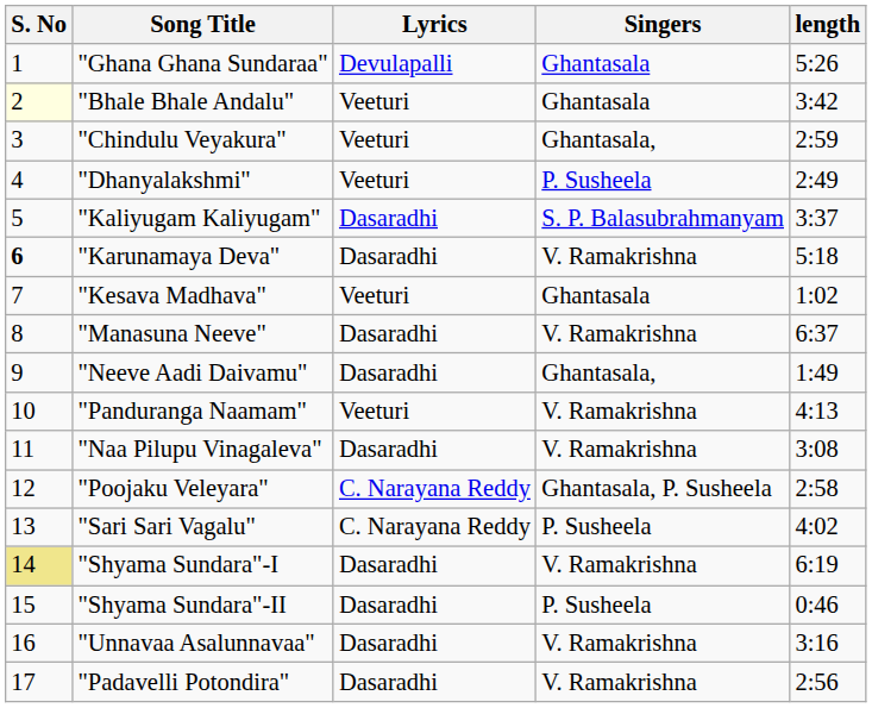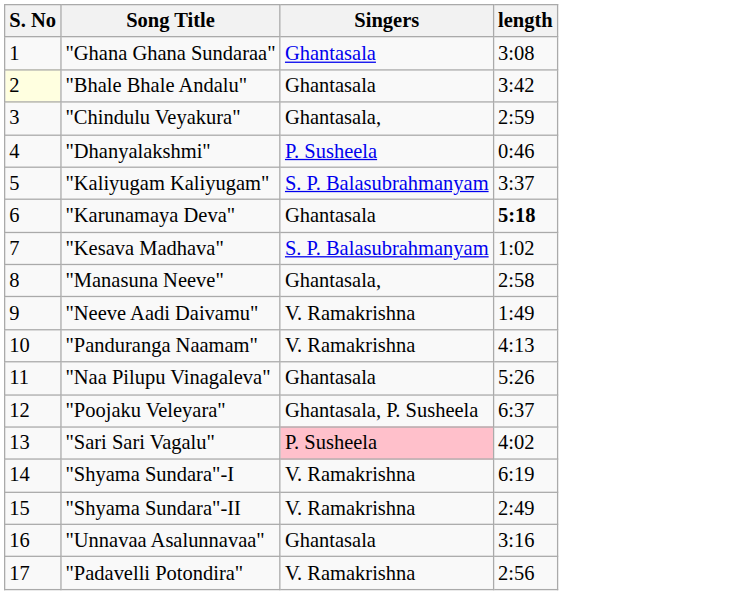- column: Lyrics | Devulapalli | Veeturi | Veeturi | Veeturi | Dasaradhi | Dasaradhi | Veeturi | Dasaradhi | Dasaradhi | Veeturi | Dasaradhi | C. Narayana Reddy | C. Narayana Reddy | Dasaradhi | Dasaradhi | Dasaradhi | Dasaradhi
"Ghana Ghana Sundaraa" | length: 5:26 -> 3:08
"Dhanyalakshmi" | length: 2:49 -> 0:46
"Karunamaya Deva" | S. No: bold -> normal
"Karunamaya Deva" | Singers: V. Ramakrishna -> Ghantasala
"Karunamaya Deva" | length: normal -> bold
"Kesava Madhava" | Singers: Ghantasala -> S. P. Balasubrahmanyam
"Manasuna Neeve" | Singers: V. Ramakrishna -> Ghantasala,
"Manasuna Neeve" | length: 6:37 -> 2:58
"Neeve Aadi Daivamu" | Singers: Ghantasala, -> V. Ramakrishna
"Naa Pilupu Vinagaleva" | Singers: V. Ramakrishna -> Ghantasala
"Naa Pilupu Vinagaleva" | length: 3:08 -> 5:26
"Poojaku Veleyara" | length: 2:58 -> 6:37
"Sari Sari Vagalu" | Singers: no background -> pink background
"Shyama Sundara"-I | S. No: khaki background -> no background
"Shyama Sundara"-II | Singers: P. Susheela -> V. Ramakrishna
"Shyama Sundara"-II | length: 0:46 -> 2:49
"Unnavaa Asalunnavaa" | Singers: V. Ramakrishna -> Ghantasala
